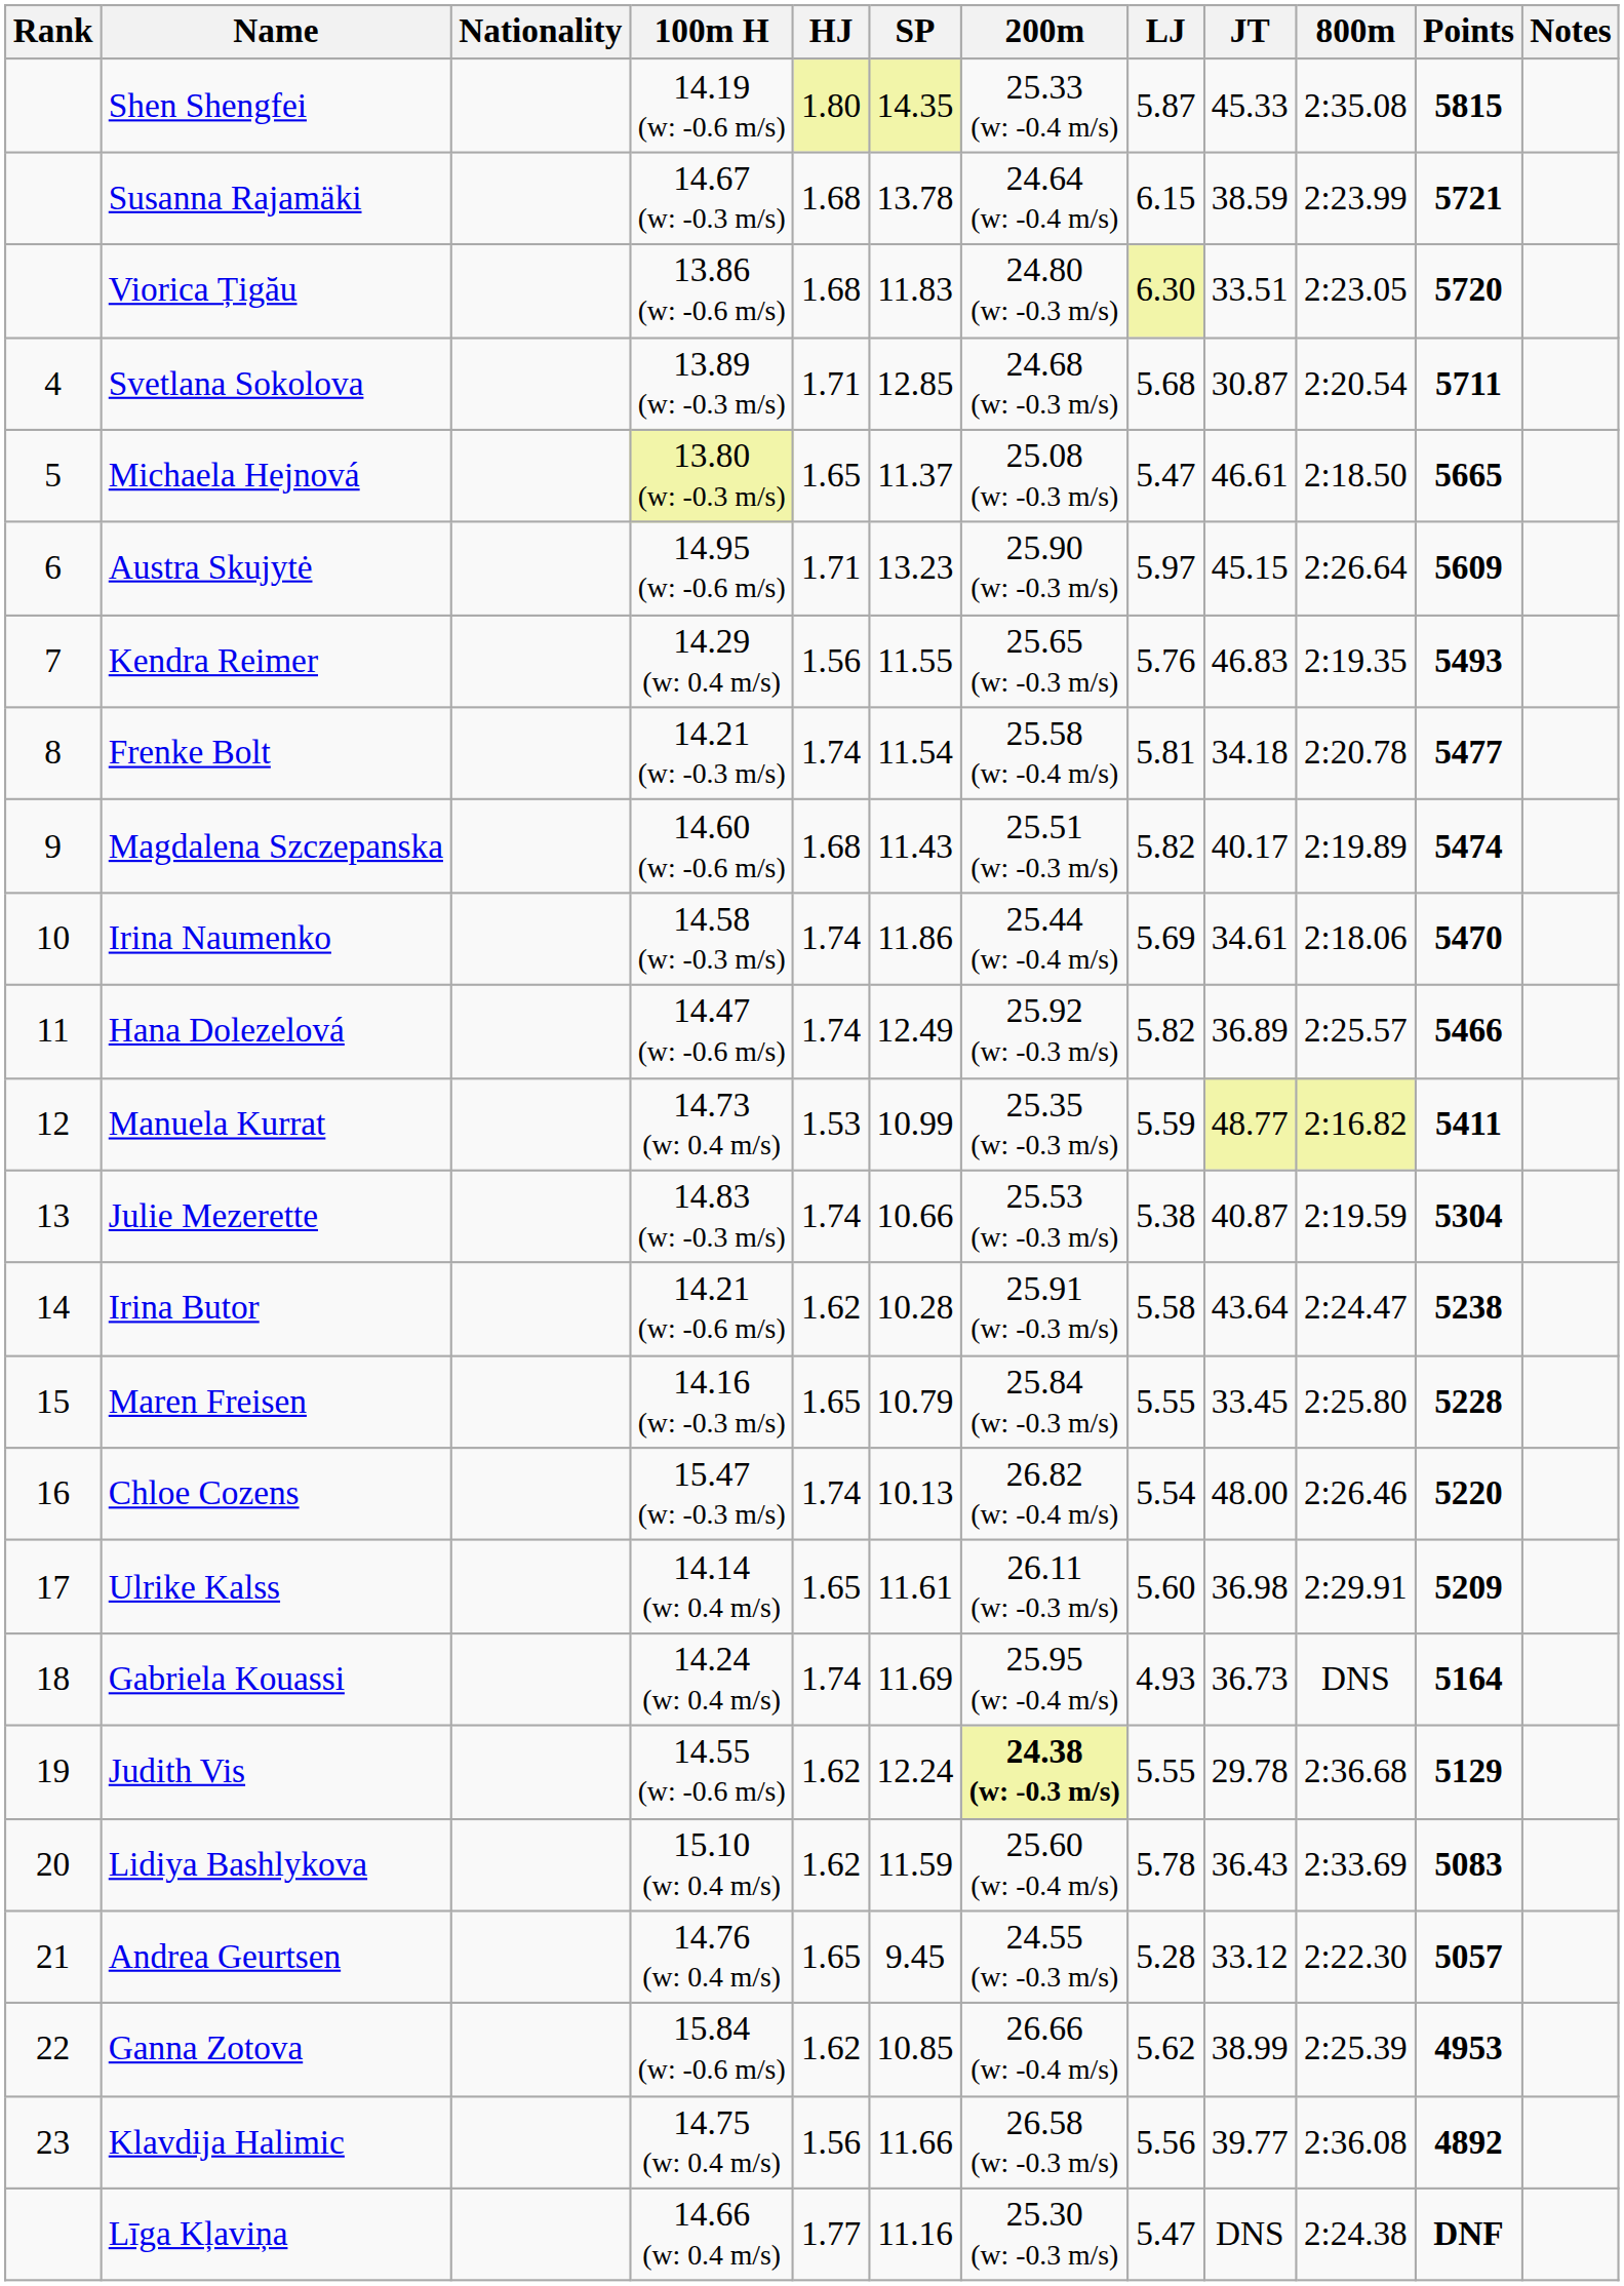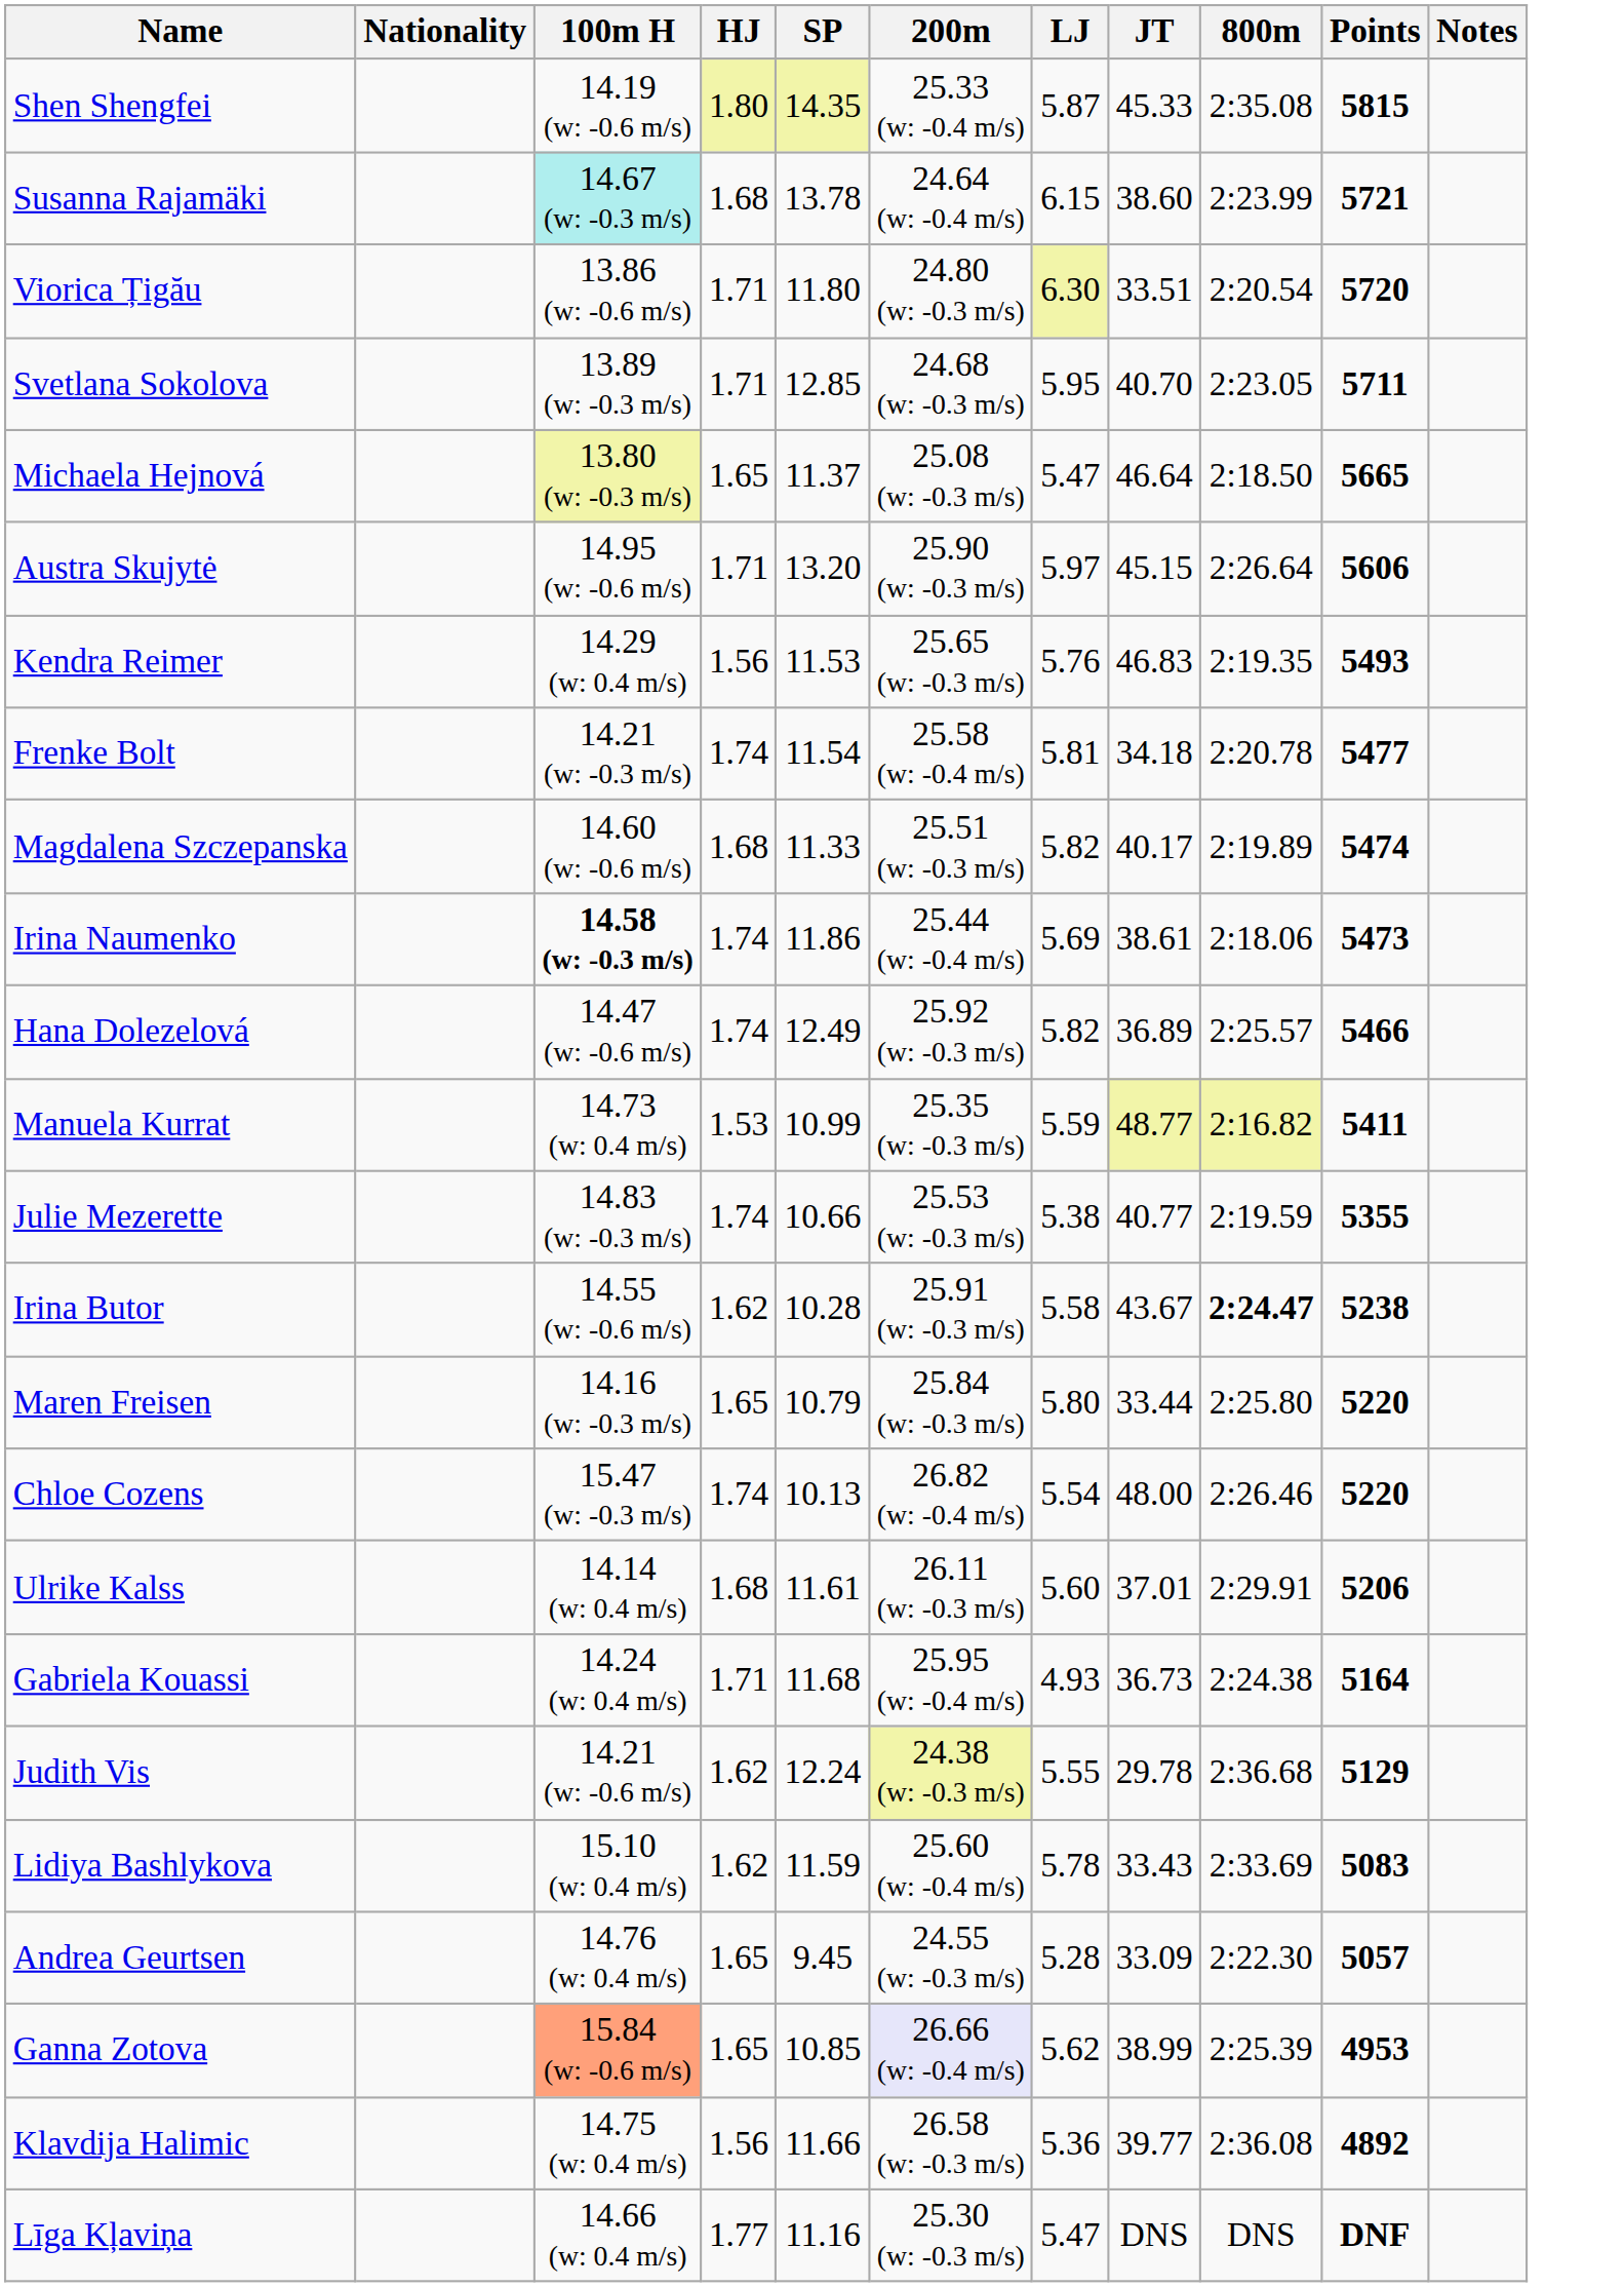- column: Rank | 4 | 5 | 6 | 7 | 8 | 9 | 10 | 11 | 12 | 13 | 14 | 15 | 16 | 17 | 18 | 19 | 20 | 21 | 22 | 23
Susanna Rajamäki | 100m H: no background -> paleturquoise background
Susanna Rajamäki | JT: 38.59 -> 38.60
Viorica Țigău | HJ: 1.68 -> 1.71
Viorica Țigău | SP: 11.83 -> 11.80
Viorica Țigău | 800m: 2:23.05 -> 2:20.54
Svetlana Sokolova | LJ: 5.68 -> 5.95
Svetlana Sokolova | JT: 30.87 -> 40.70
Svetlana Sokolova | 800m: 2:20.54 -> 2:23.05
Michaela Hejnová | JT: 46.61 -> 46.64
Austra Skujytė | SP: 13.23 -> 13.20
Austra Skujytė | Points: 5609 -> 5606
Kendra Reimer | SP: 11.55 -> 11.53
Magdalena Szczepanska | SP: 11.43 -> 11.33
Irina Naumenko | 100m H: normal -> bold
Irina Naumenko | JT: 34.61 -> 38.61
Irina Naumenko | Points: 5470 -> 5473
Julie Mezerette | JT: 40.87 -> 40.77
Julie Mezerette | Points: 5304 -> 5355
Irina Butor | 100m H: 14.21 (w: -0.6 m/s) -> 14.55 (w: -0.6 m/s)
Irina Butor | JT: 43.64 -> 43.67
Irina Butor | 800m: normal -> bold
Maren Freisen | LJ: 5.55 -> 5.80
Maren Freisen | JT: 33.45 -> 33.44
Maren Freisen | Points: 5228 -> 5220
Ulrike Kalss | HJ: 1.65 -> 1.68
Ulrike Kalss | JT: 36.98 -> 37.01
Ulrike Kalss | Points: 5209 -> 5206
Gabriela Kouassi | HJ: 1.74 -> 1.71
Gabriela Kouassi | SP: 11.69 -> 11.68
Gabriela Kouassi | 800m: DNS -> 2:24.38
Judith Vis | 100m H: 14.55 (w: -0.6 m/s) -> 14.21 (w: -0.6 m/s)
Judith Vis | 200m: bold -> normal
Lidiya Bashlykova | JT: 36.43 -> 33.43
Andrea Geurtsen | JT: 33.12 -> 33.09
Ganna Zotova | 100m H: no background -> lightsalmon background
Ganna Zotova | HJ: 1.62 -> 1.65
Ganna Zotova | 200m: no background -> lavender background
Klavdija Halimic | LJ: 5.56 -> 5.36
Līga Kļaviņa | 800m: 2:24.38 -> DNS
